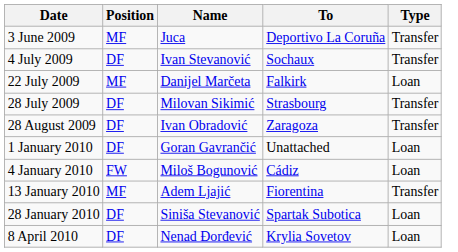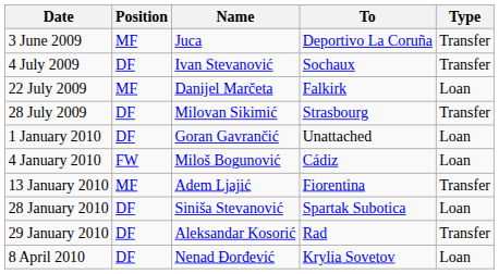- row: 28 August 2009 | DF | Ivan Obradović | Zaragoza | Transfer
+ row: 29 January 2010 | DF | Aleksandar Kosorić | Rad | Transfer
